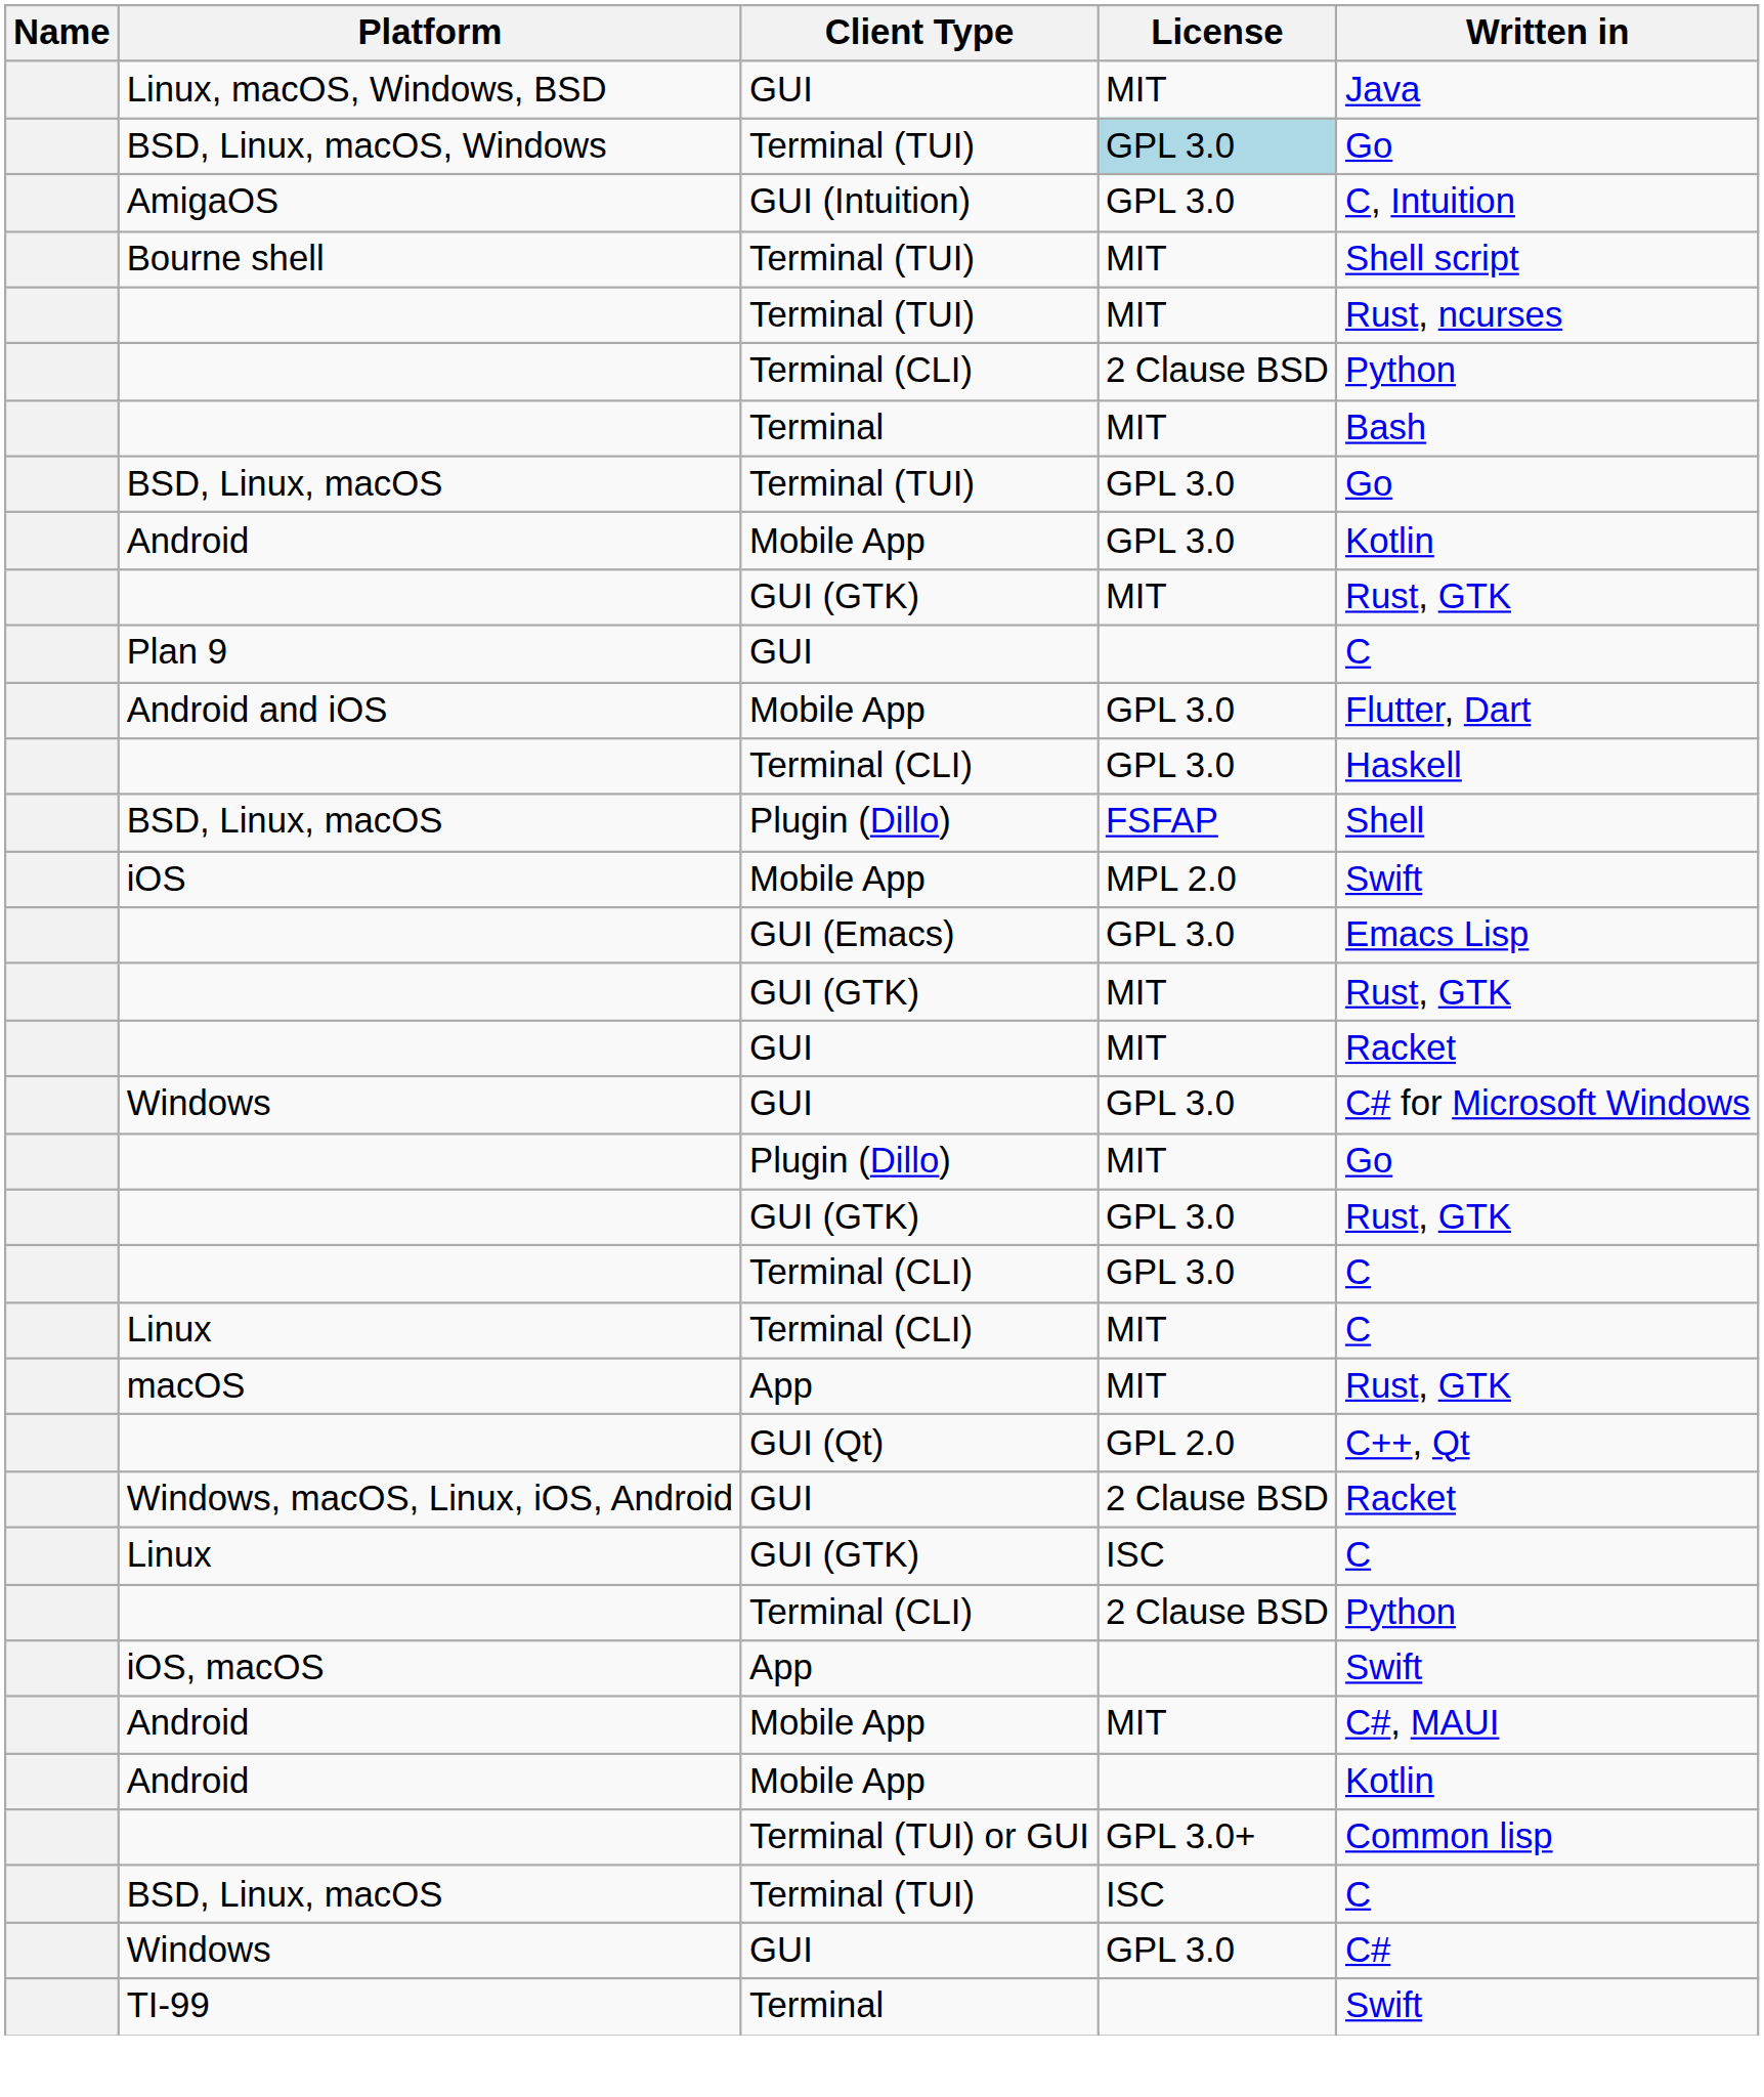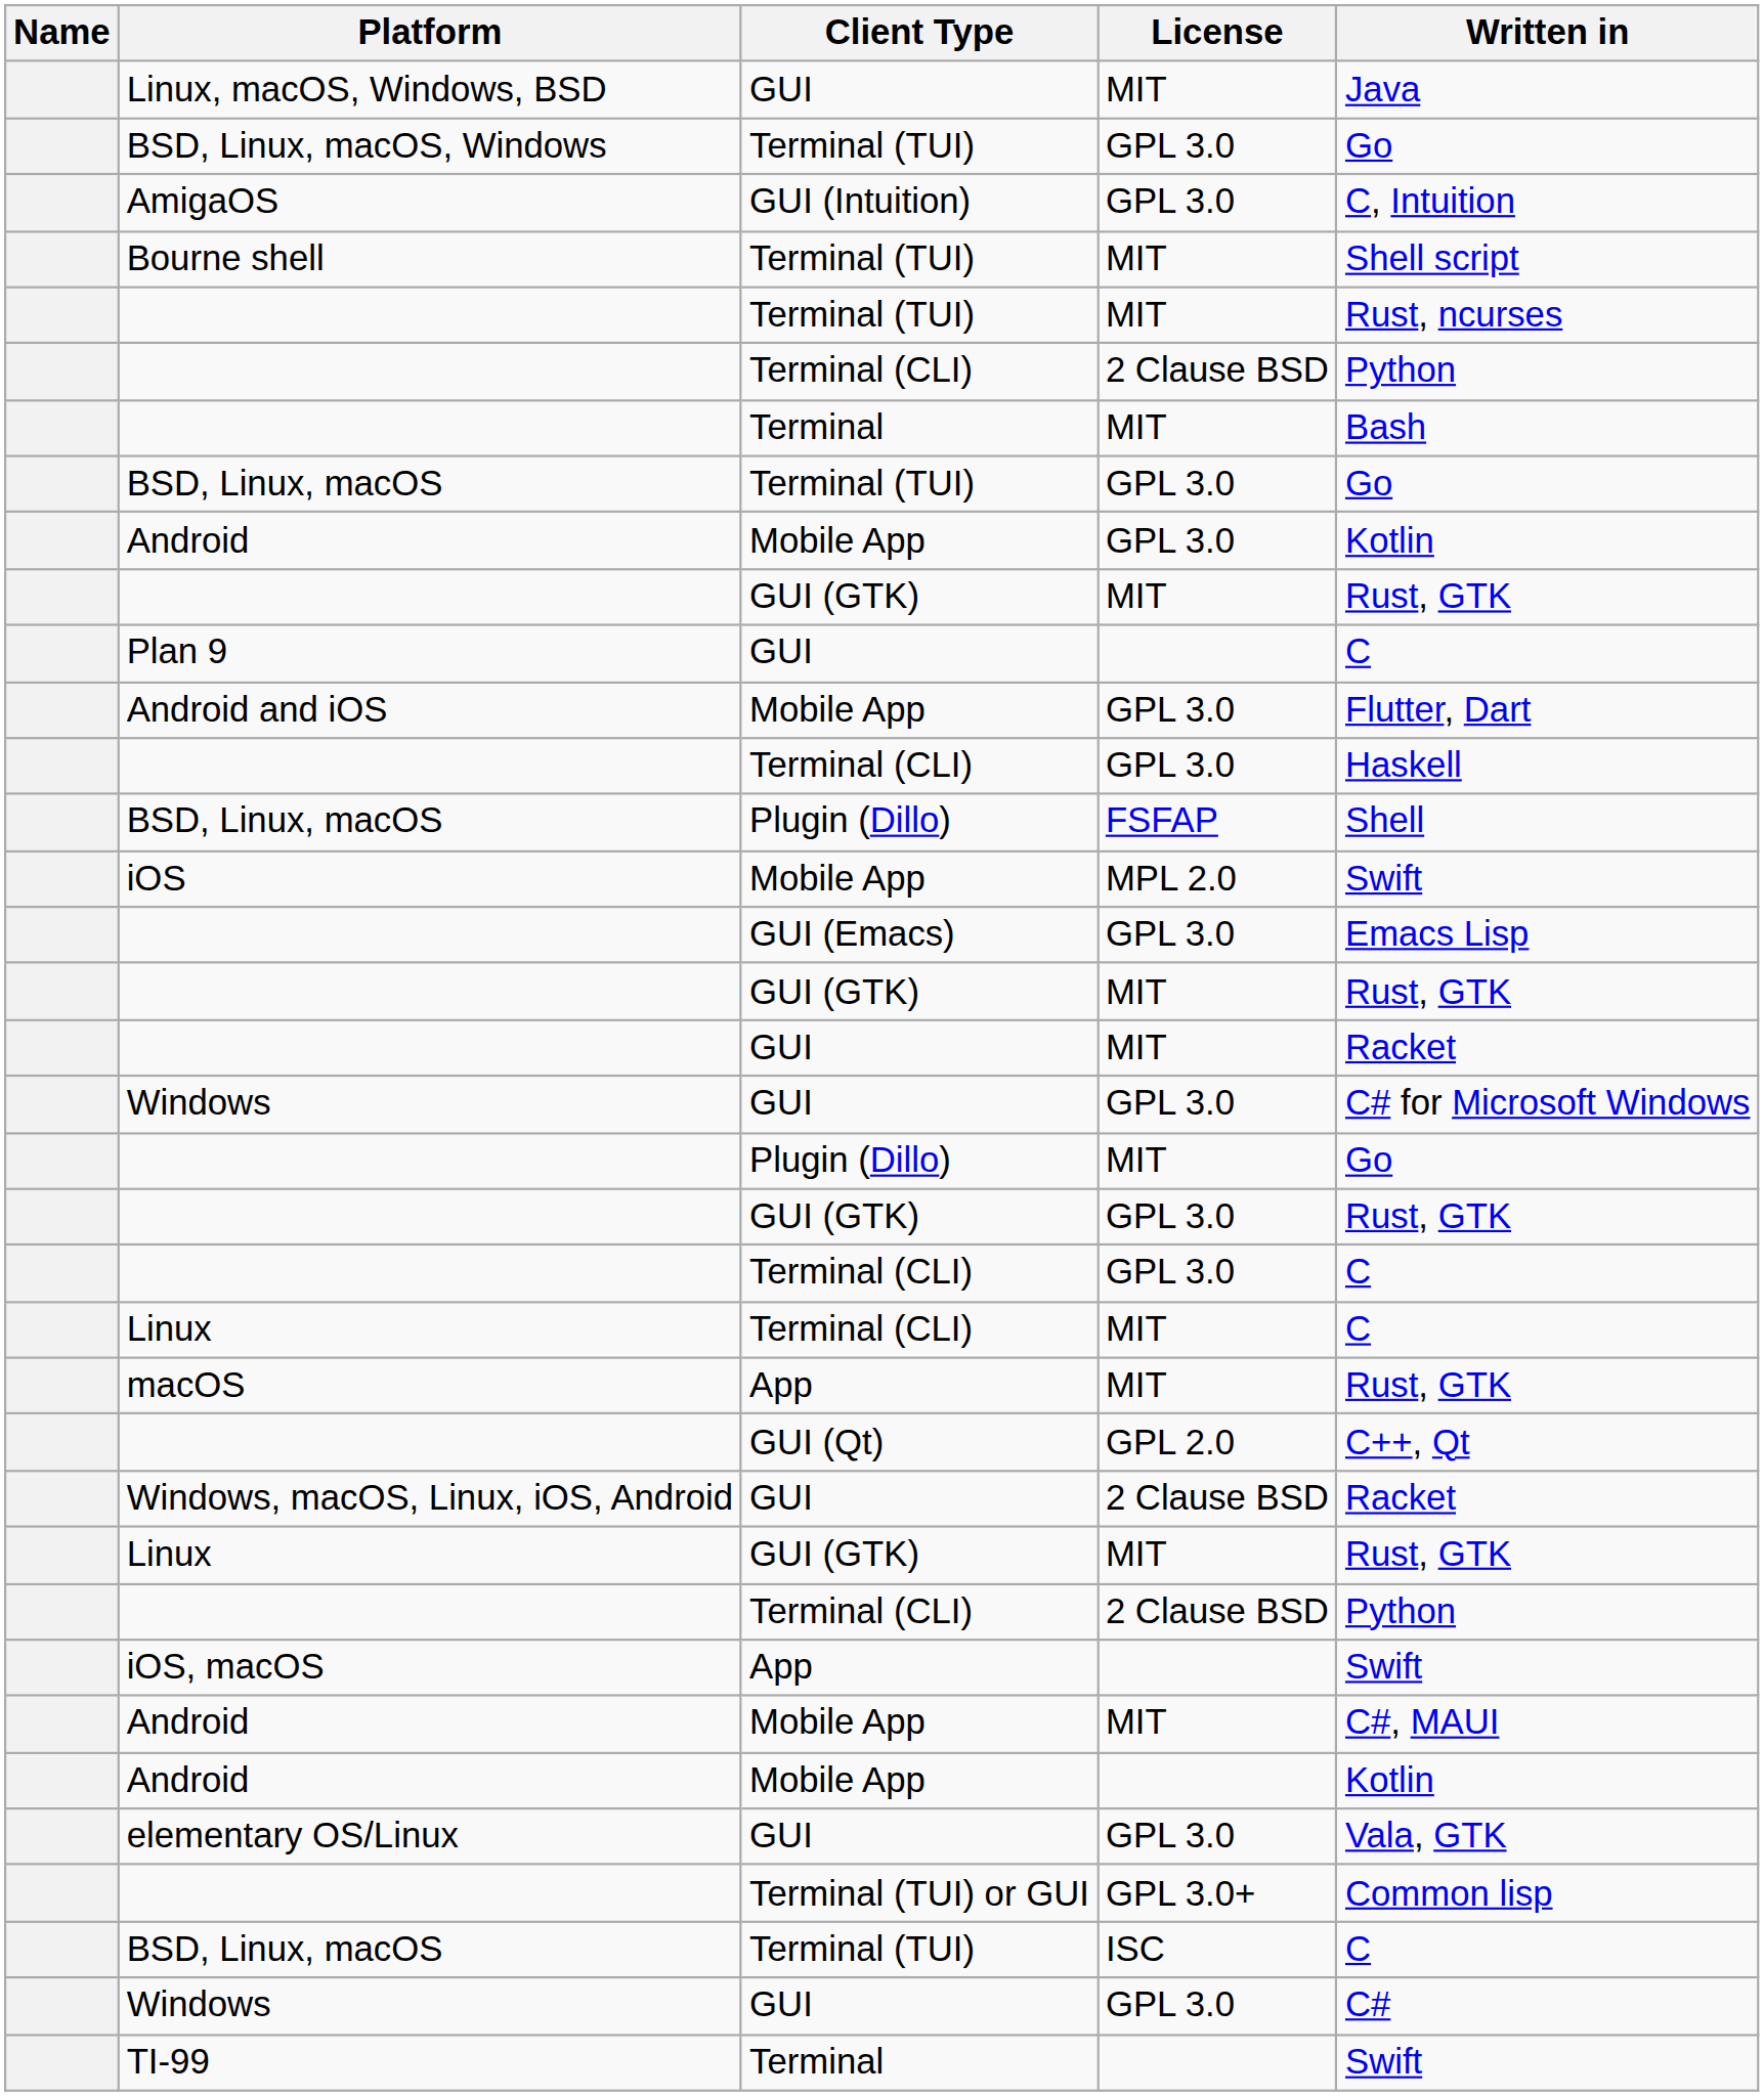BSD, Linux, macOS, Windows | License: lightblue background -> no background
Linux / GUI (GTK) | License: ISC -> MIT
Linux / GUI (GTK) | Written in: C -> Rust, GTK
+ row: elementary OS/Linux | GUI | GPL 3.0 | Vala, GTK
